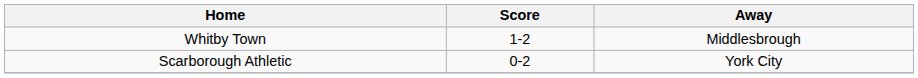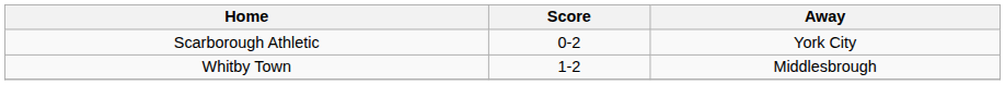rows swapped: Whitby Town <-> Scarborough Athletic
